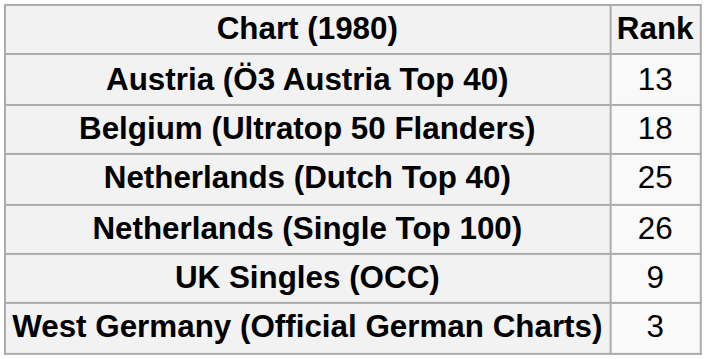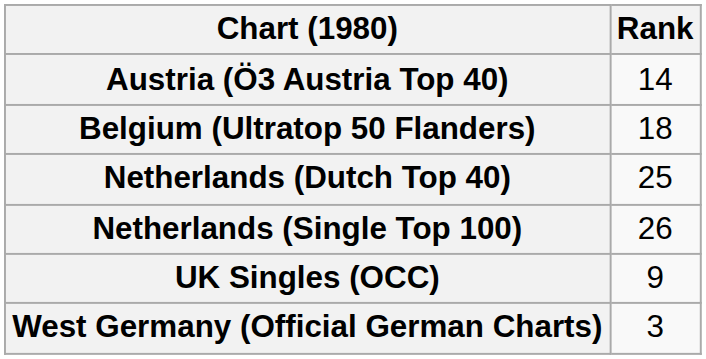Austria (Ö3 Austria Top 40) | Rank: 13 -> 14
